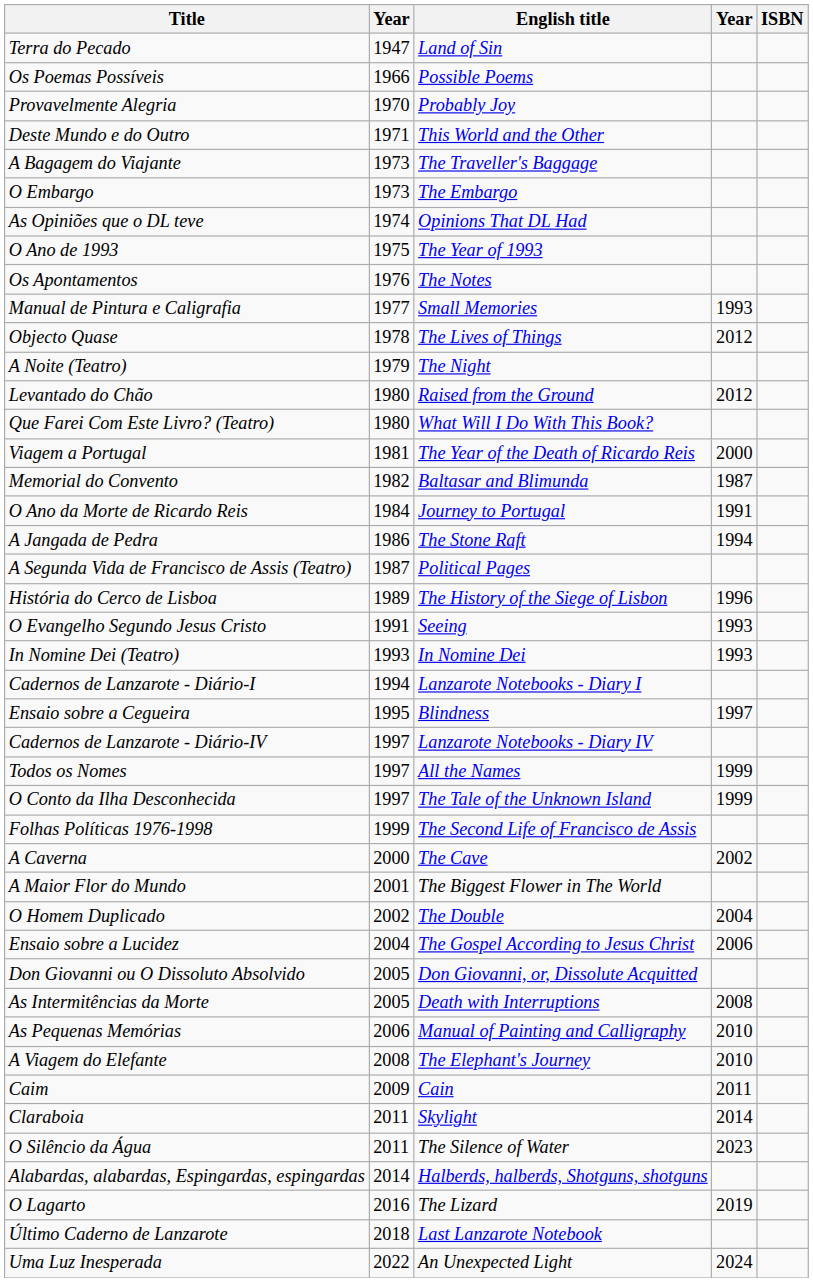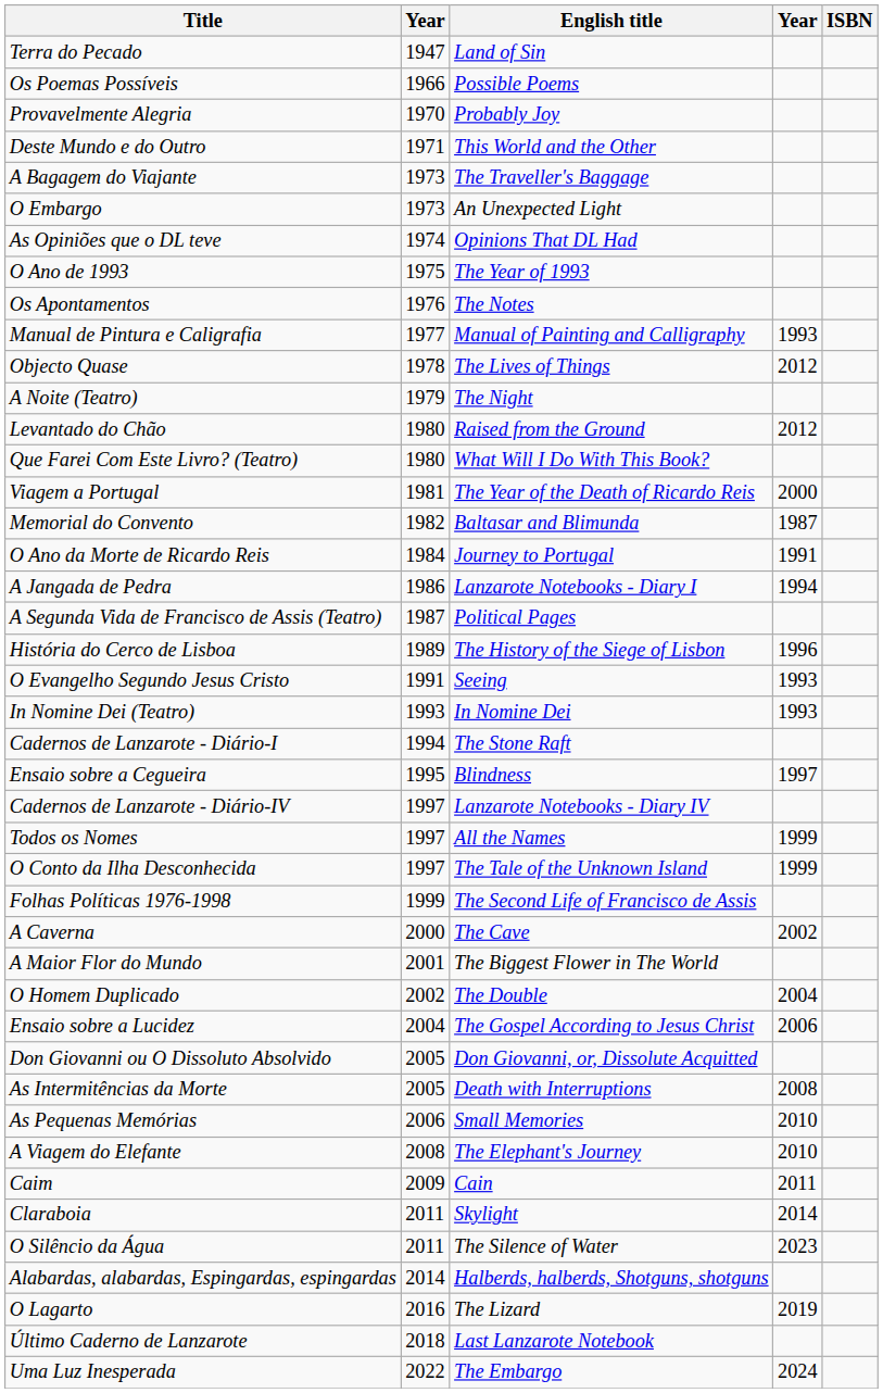O Embargo | English title: The Embargo -> An Unexpected Light
Manual de Pintura e Caligrafia | English title: Small Memories -> Manual of Painting and Calligraphy
A Jangada de Pedra | English title: The Stone Raft -> Lanzarote Notebooks - Diary I
Cadernos de Lanzarote - Diário-I | English title: Lanzarote Notebooks - Diary I -> The Stone Raft
As Pequenas Memórias | English title: Manual of Painting and Calligraphy -> Small Memories
Uma Luz Inesperada | English title: An Unexpected Light -> The Embargo
